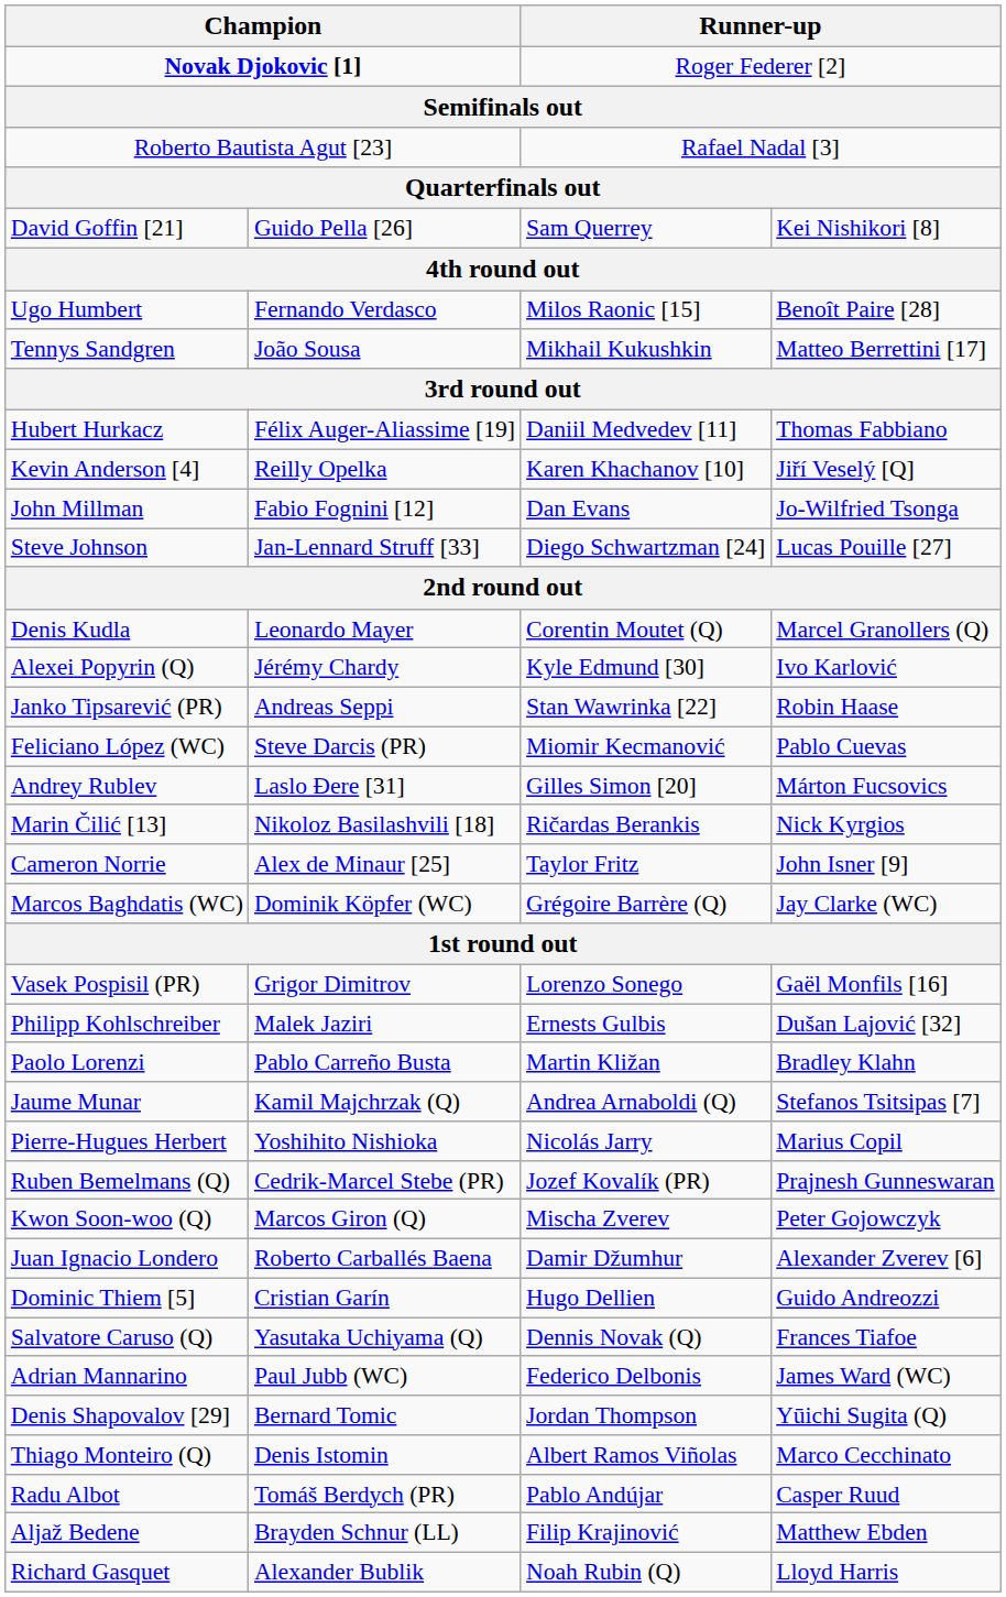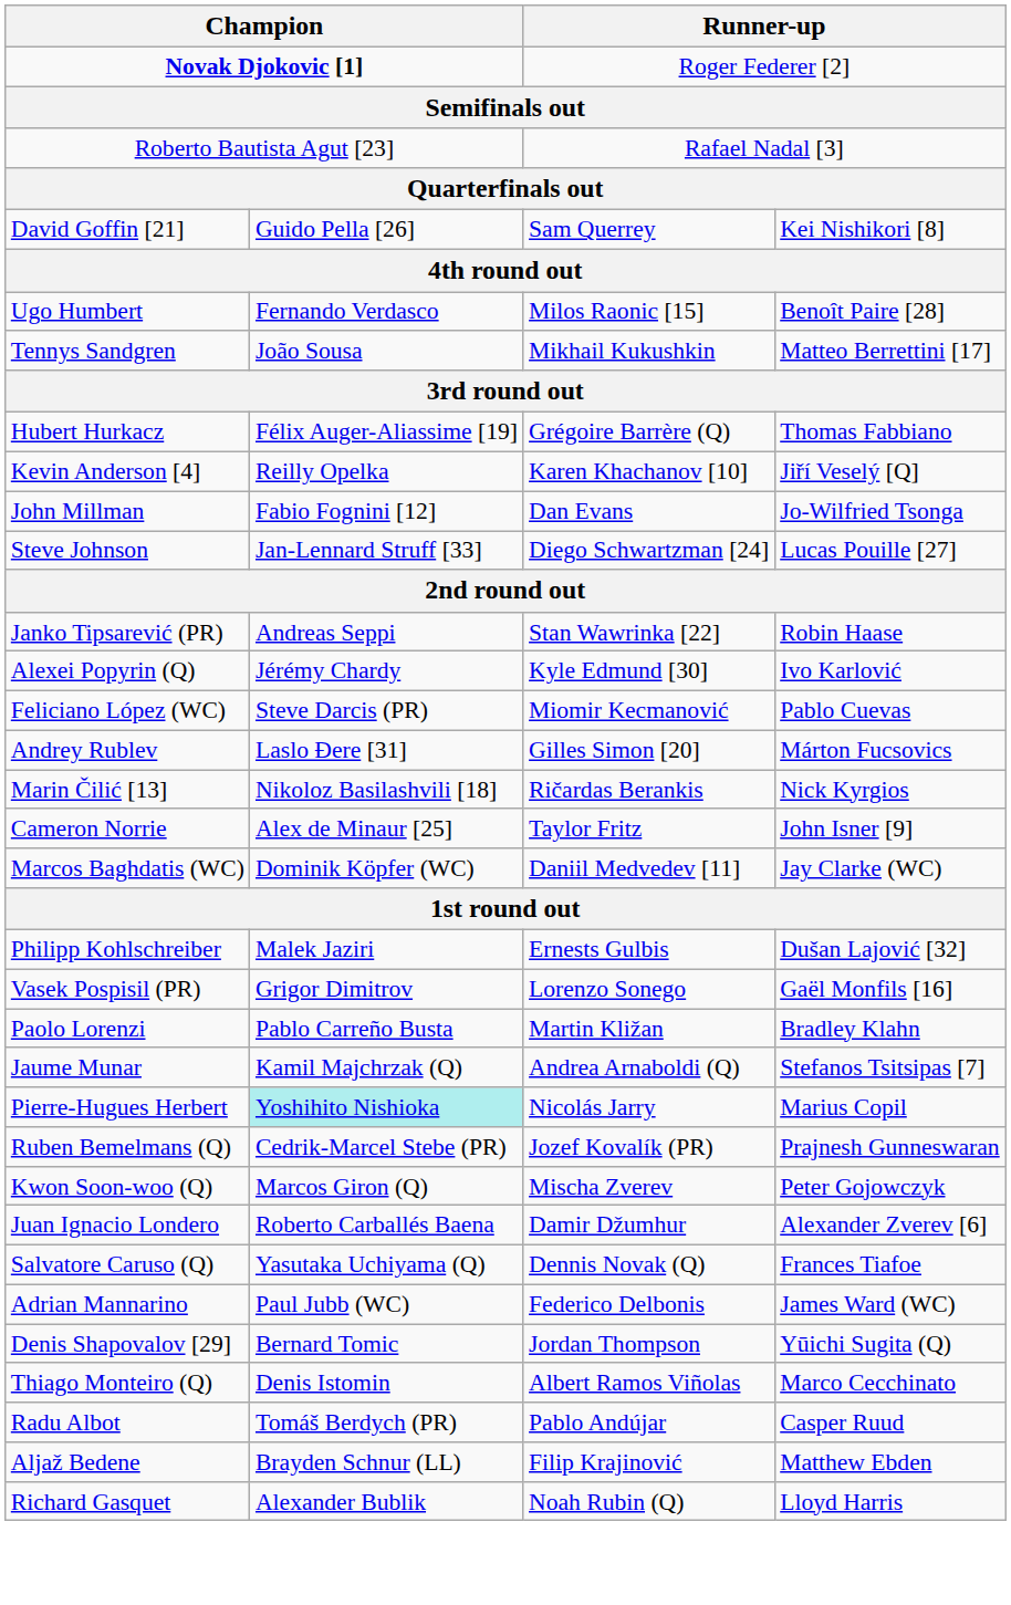Hubert Hurkacz | column 3: Daniil Medvedev [11] -> Grégoire Barrère (Q)
- row: Denis Kudla | Leonardo Mayer | Corentin Moutet (Q) | Marcel Granollers (Q)
rows swapped: Alexei Popyrin (Q) <-> Janko Tipsarević (PR)
Marcos Baghdatis (WC) | column 3: Grégoire Barrère (Q) -> Daniil Medvedev [11]
rows swapped: Philipp Kohlschreiber <-> Vasek Pospisil (PR)
Pierre-Hugues Herbert | column 2: no background -> paleturquoise background
- row: Dominic Thiem [5] | Cristian Garín | Hugo Dellien | Guido Andreozzi
